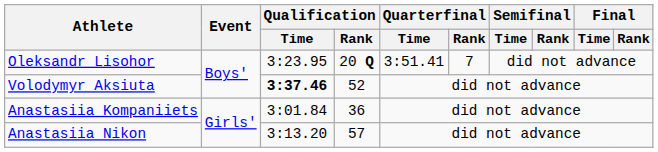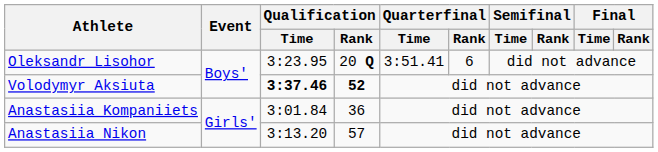Oleksandr Lisohor | Quarterfinal / Rank: 7 -> 6
Volodymyr Aksiuta | Qualification / Rank: normal -> bold
